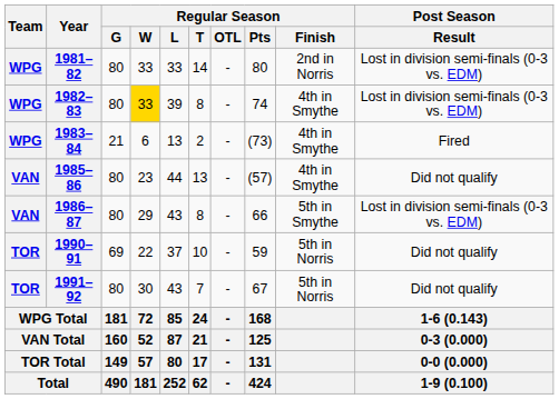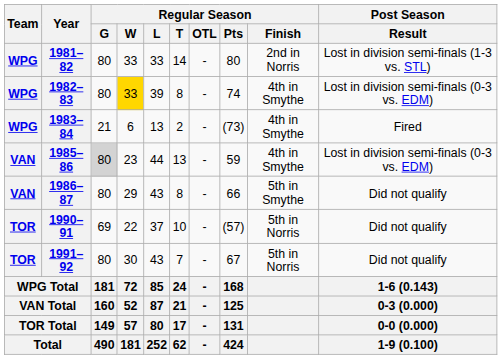1981–82 | Post Season / Result: Lost in division semi-finals (0-3 vs. EDM) -> Lost in division semi-finals (1-3 vs. STL)
1985–86 | Regular Season / G: no background -> lightgrey background
1985–86 | Regular Season / Pts: (57) -> 59
1985–86 | Post Season / Result: Did not qualify -> Lost in division semi-finals (0-3 vs. EDM)
1986–87 | Post Season / Result: Lost in division semi-finals (0-3 vs. EDM) -> Did not qualify
1990–91 | Regular Season / Pts: 59 -> (57)
